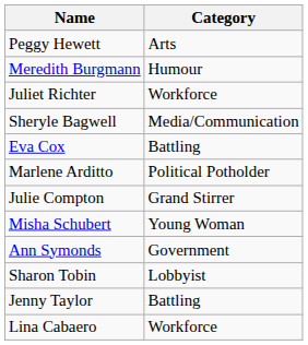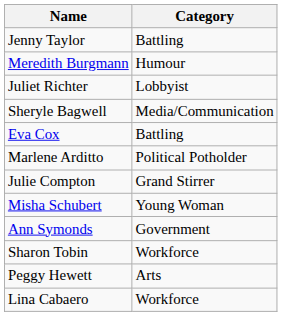rows swapped: Jenny Taylor <-> Peggy Hewett
Juliet Richter | Category: Workforce -> Lobbyist
Sharon Tobin | Category: Lobbyist -> Workforce
